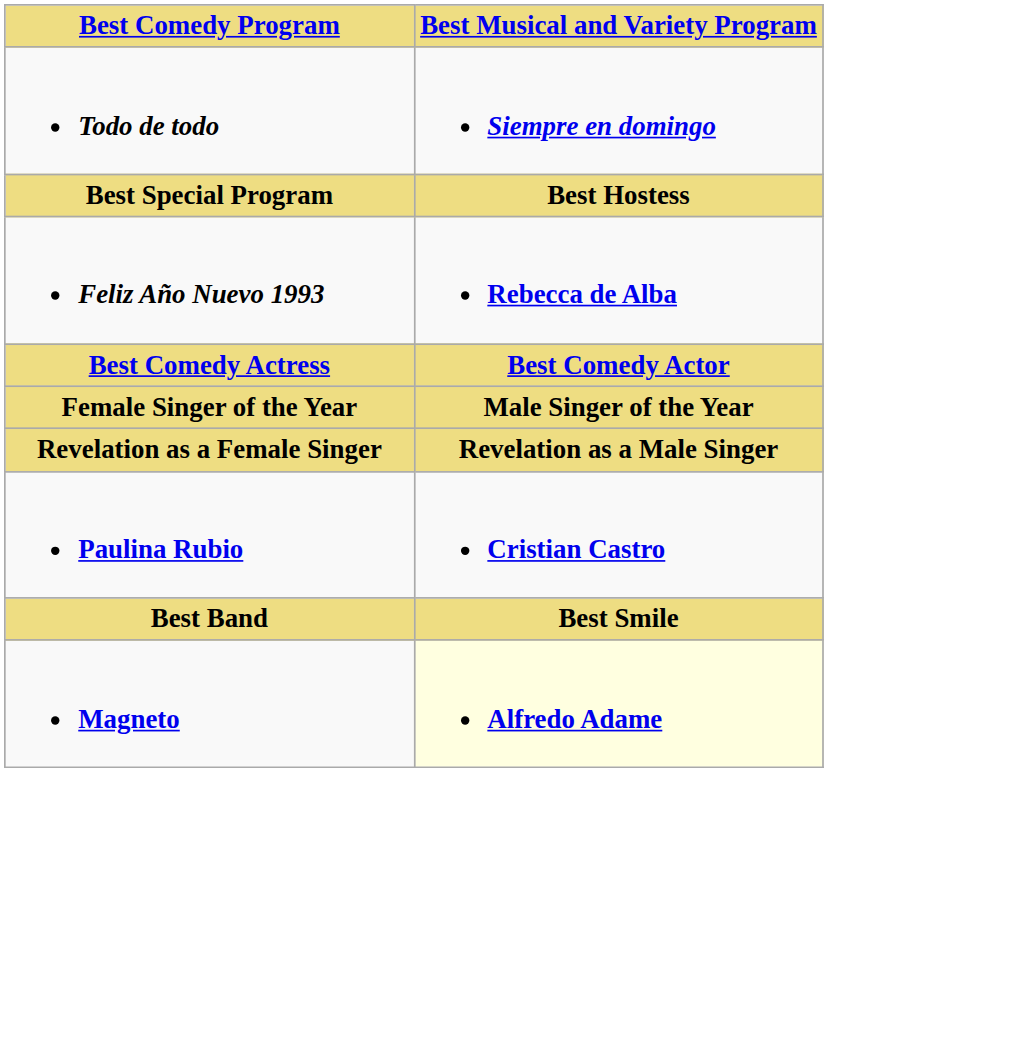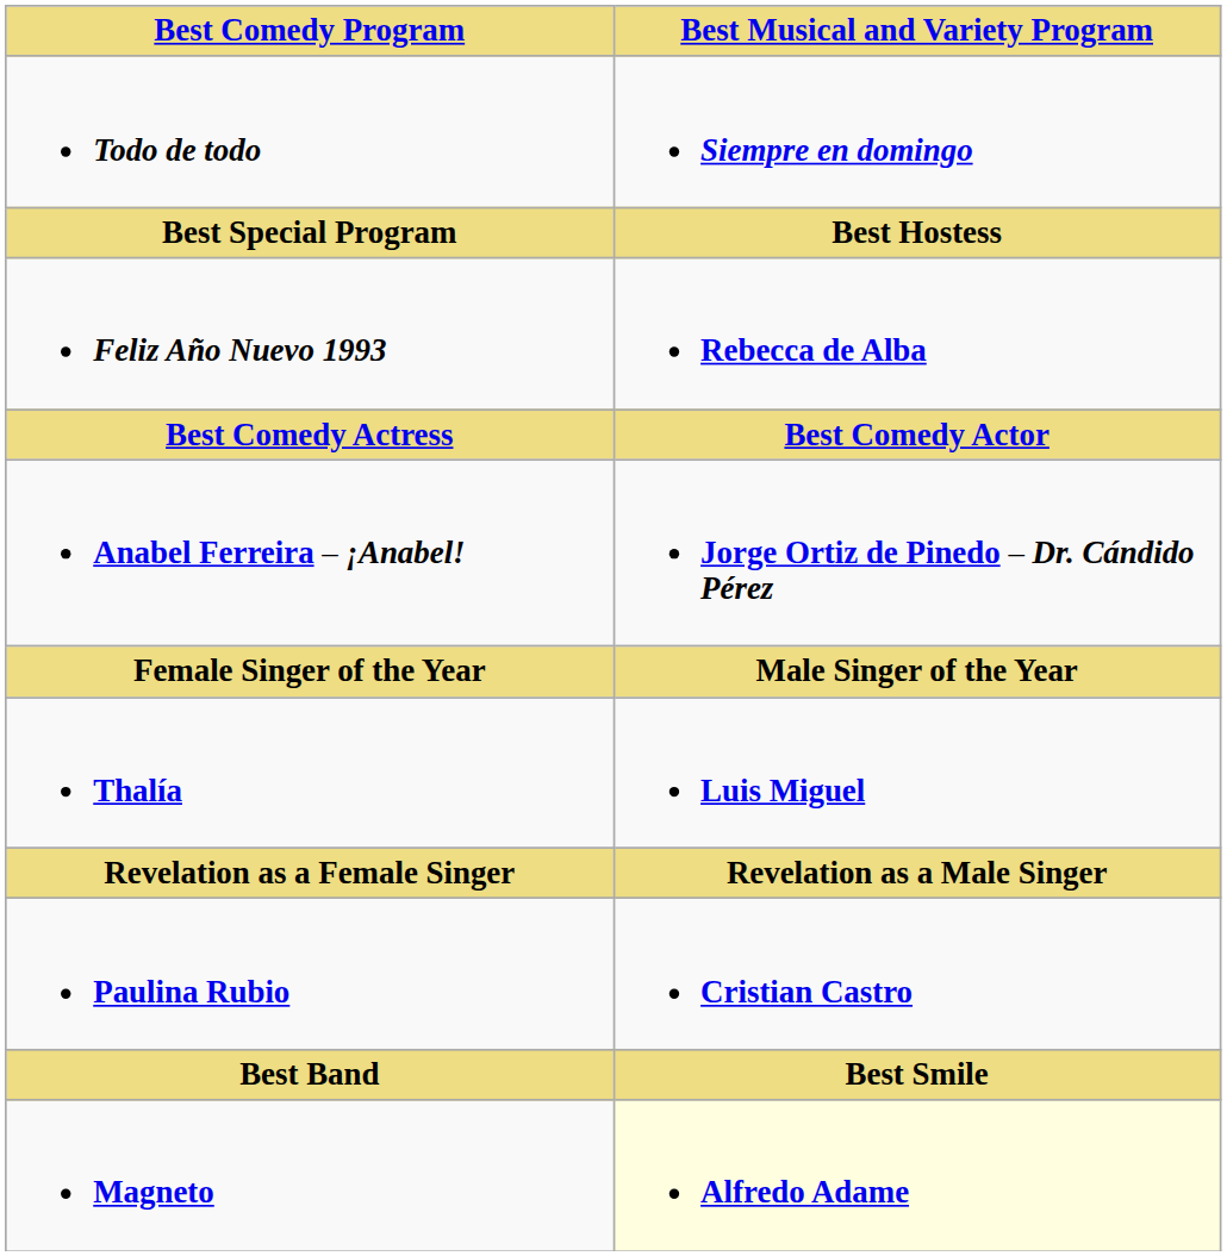+ row: Anabel Ferreira – ¡Anabel! | Jorge Ortiz de Pinedo – Dr. Cándido Pérez
+ row: Thalía | Luis Miguel
